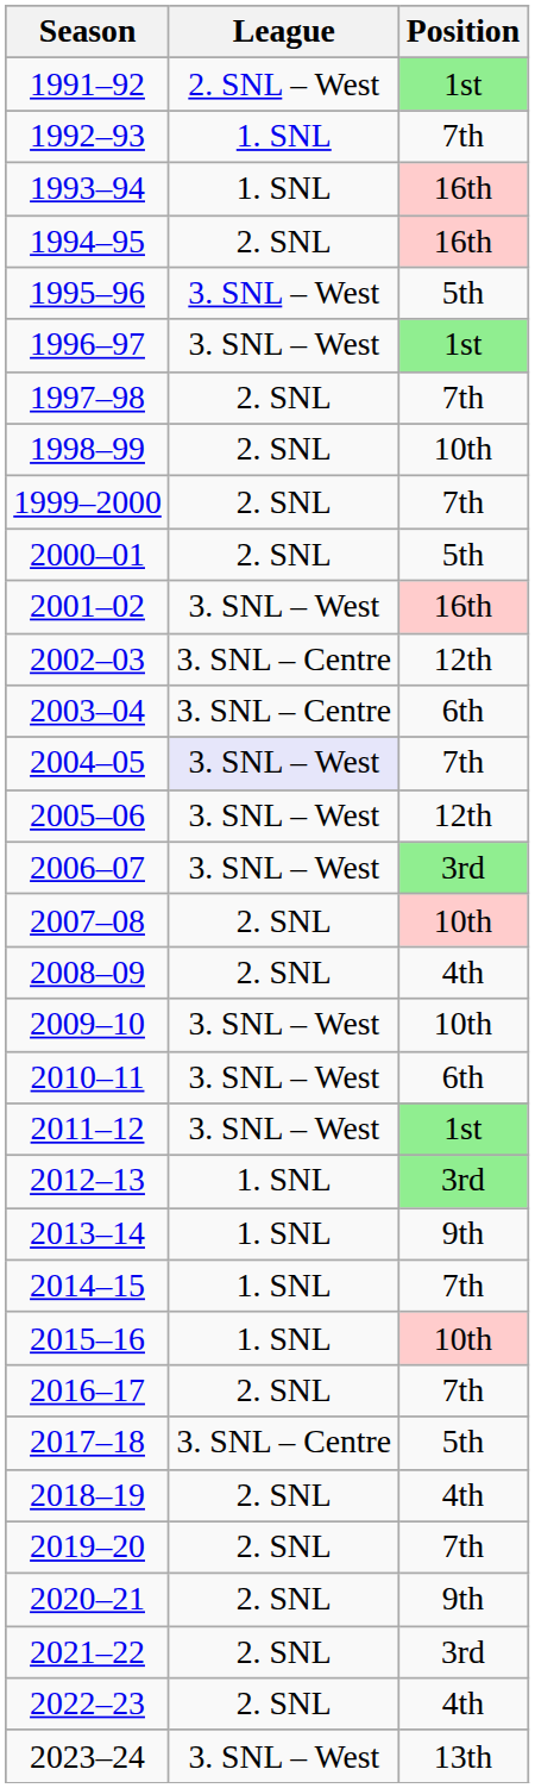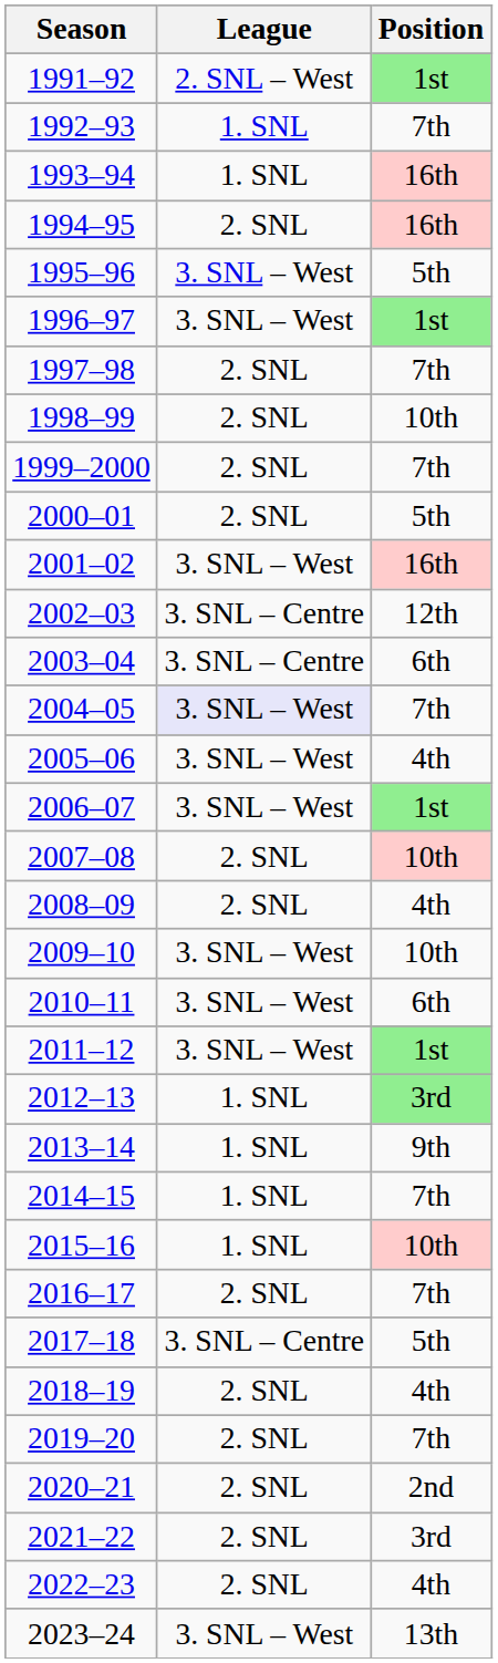2005–06 | Position: 12th -> 4th
2006–07 | Position: 3rd -> 1st
2020–21 | Position: 9th -> 2nd
